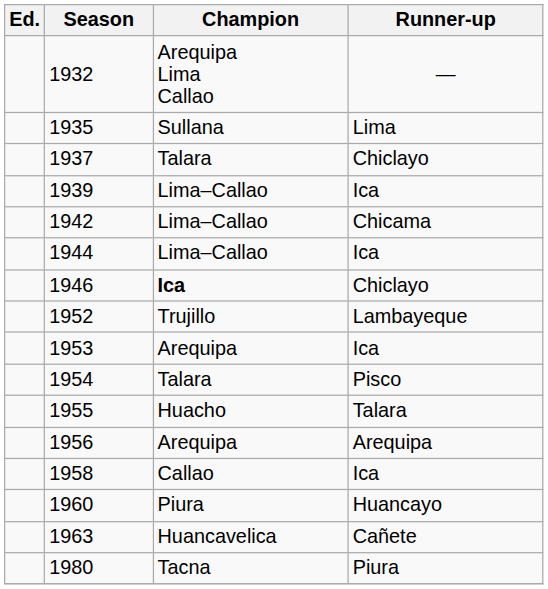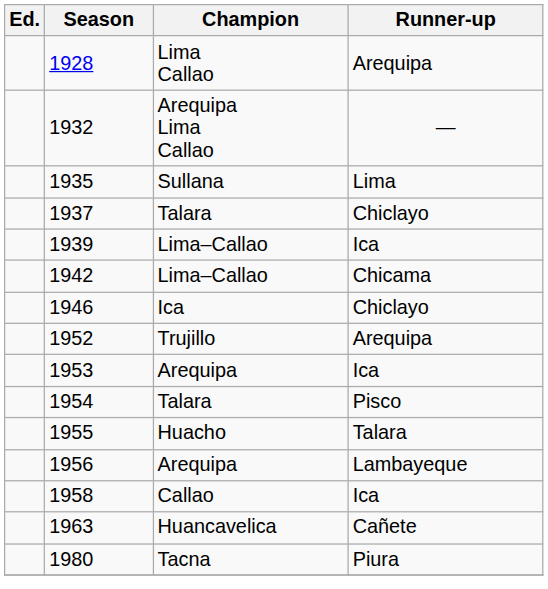+ row: 1928 | Lima Callao | Arequipa
- row: 1944 | Lima–Callao | Ica
1946 | Champion: bold -> normal
1952 | Runner-up: Lambayeque -> Arequipa
1956 | Runner-up: Arequipa -> Lambayeque
- row: 1960 | Piura | Huancayo
